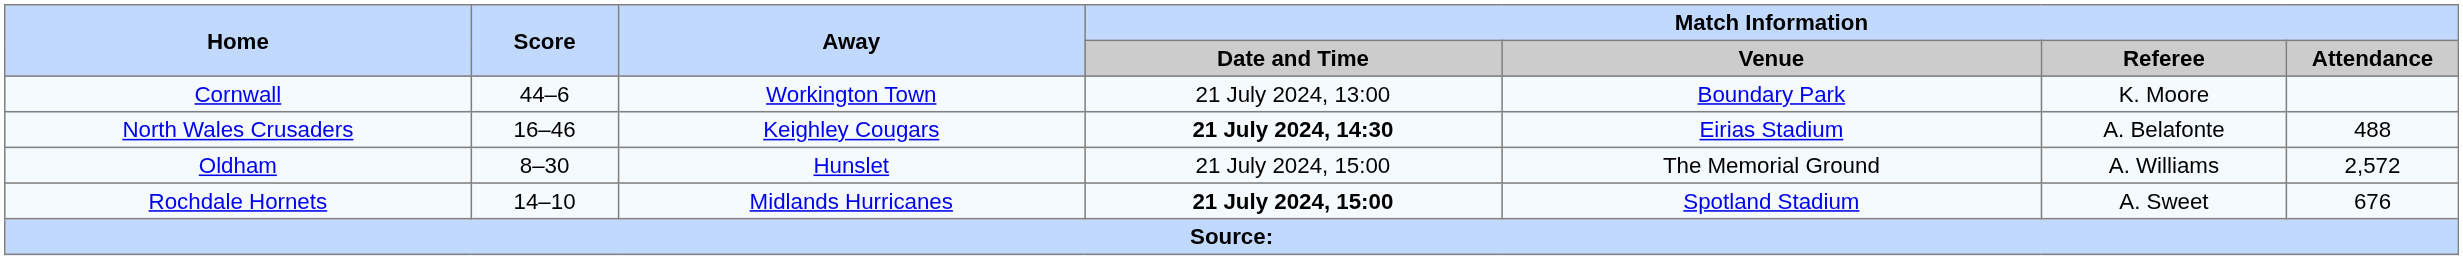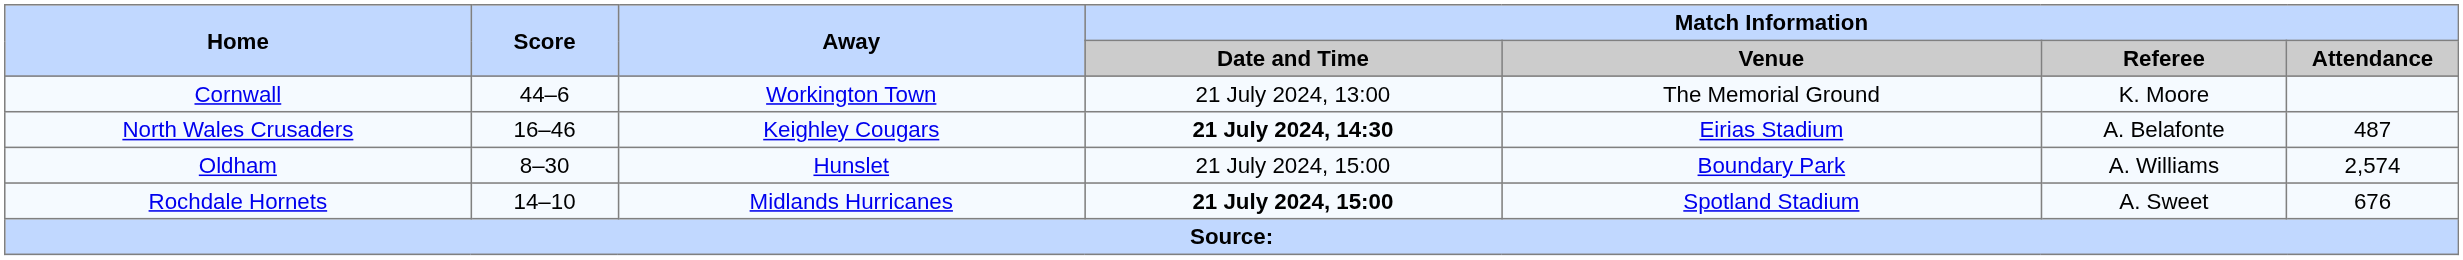Cornwall | Match Information / Venue: Boundary Park -> The Memorial Ground
North Wales Crusaders | Match Information / Attendance: 488 -> 487
Oldham | Match Information / Venue: The Memorial Ground -> Boundary Park
Oldham | Match Information / Attendance: 2,572 -> 2,574
